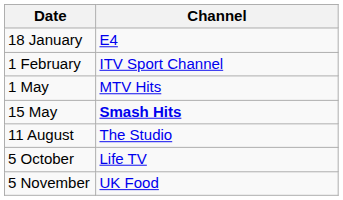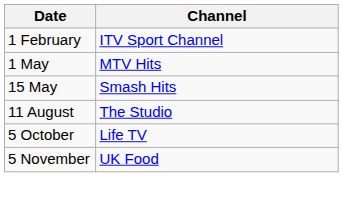- row: 18 January | E4
15 May | Channel: bold -> normal
